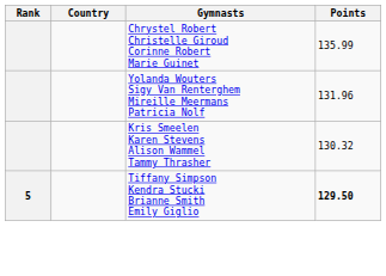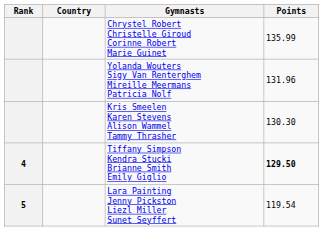Kris Smeelen Karen Stevens Alison Wammel Tammy Thrasher | Points: 130.32 -> 130.30
Tiffany Simpson Kendra Stucki Brianne Smith Emily Giglio | Rank: 5 -> 4
+ row: 5 | Lara Painting Jenny Pickston Liezl Miller Sunet Seyffert | 119.54
